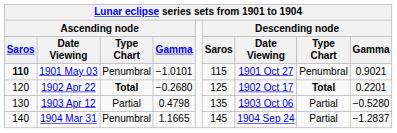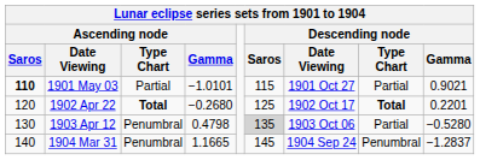1901 May 03 | Ascending node / Type Chart: Penumbral -> Partial
1901 May 03 | Descending node / Type Chart: Penumbral -> Partial
1903 Apr 12 | Ascending node / Type Chart: Partial -> Penumbral
1903 Apr 12 | Descending node / Saros: no background -> lightgrey background
1904 Mar 31 | Descending node / Type Chart: Partial -> Penumbral
